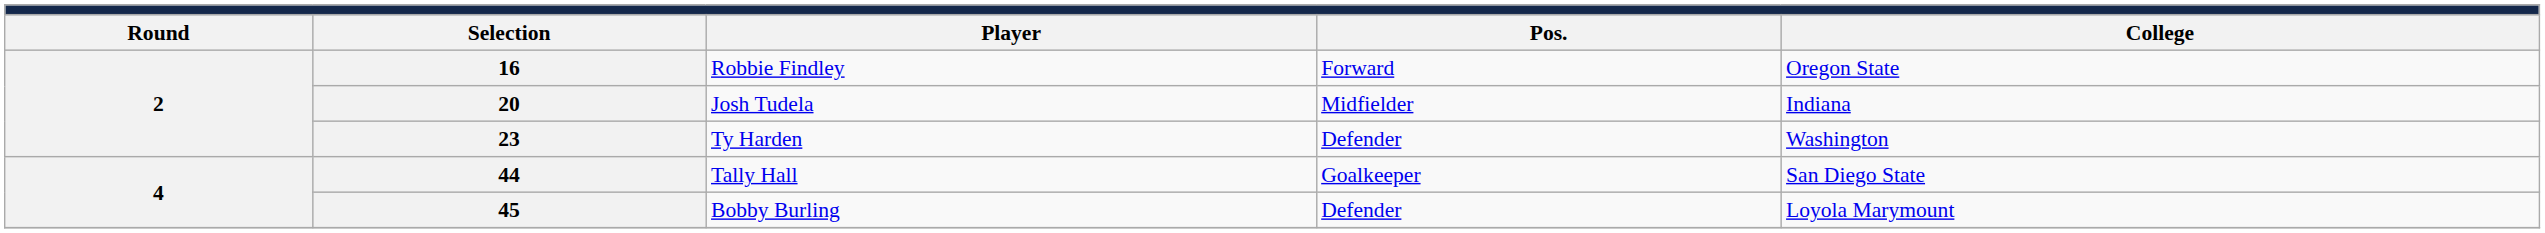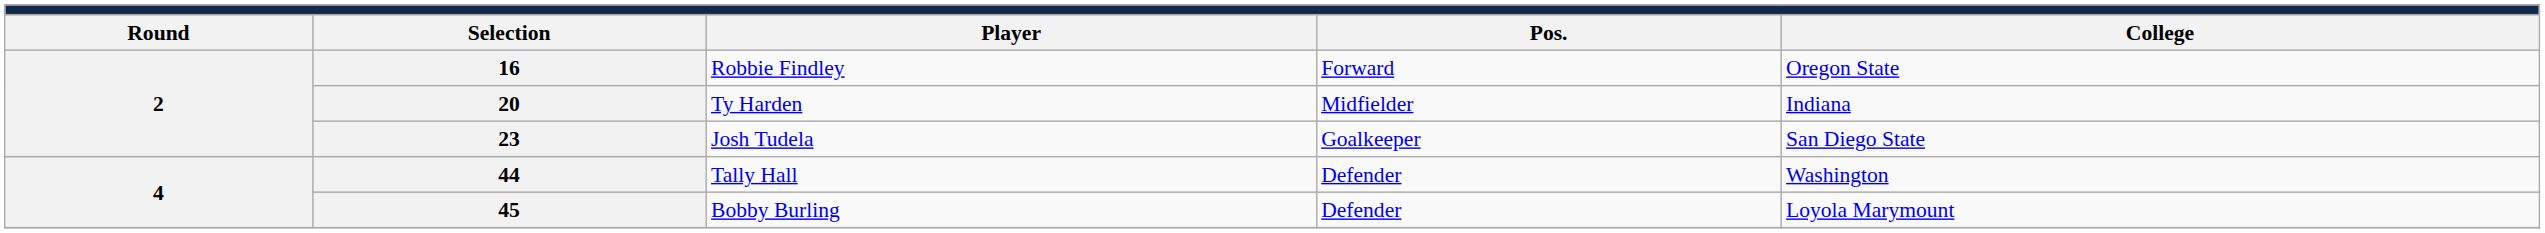20 | column 3: Josh Tudela -> Ty Harden
23 | column 3: Ty Harden -> Josh Tudela
23 | column 4: Defender -> Goalkeeper
23 | column 5: Washington -> San Diego State
44 | column 4: Goalkeeper -> Defender
44 | column 5: San Diego State -> Washington
